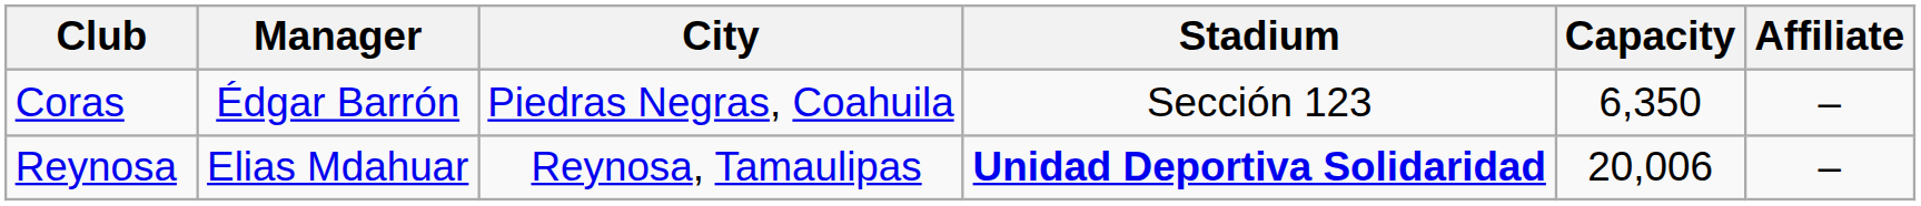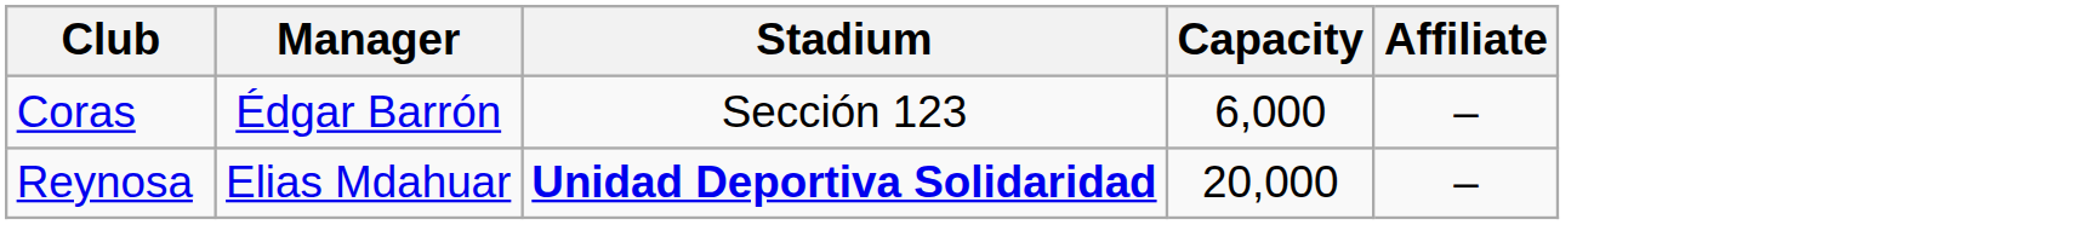- column: City | Piedras Negras, Coahuila | Reynosa, Tamaulipas
Coras | Capacity: 6,350 -> 6,000
Reynosa | Capacity: 20,006 -> 20,000
